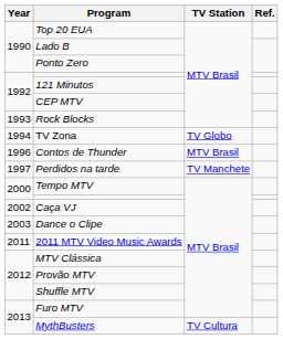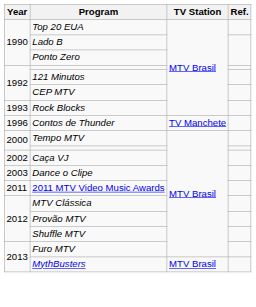- row: 1994 | TV Zona | TV Globo
Contos de Thunder | TV Station: MTV Brasil -> TV Manchete
- row: 1997 | Perdidos na tarde | TV Manchete
MythBusters | TV Station: TV Cultura -> MTV Brasil
